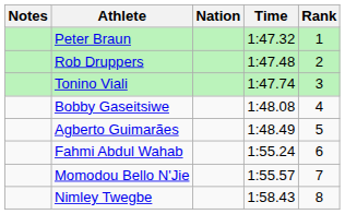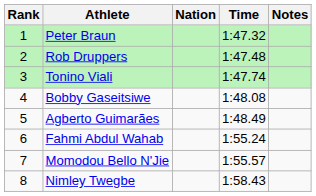columns swapped: Rank <-> Notes
